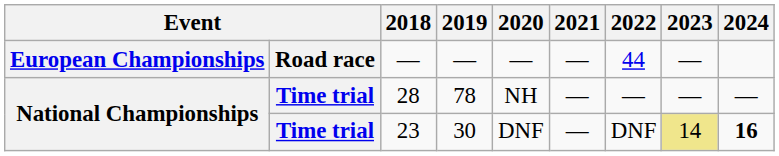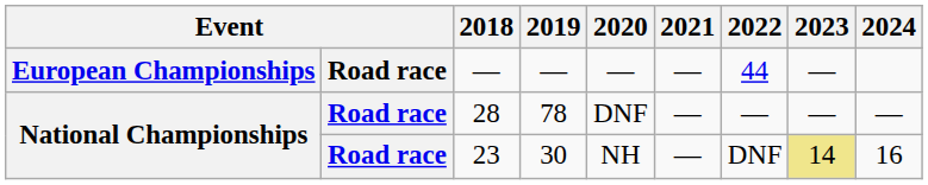28 | column 2: Time trial -> Road race
28 | 2020: NH -> DNF
23 | column 2: Time trial -> Road race
23 | 2020: DNF -> NH
23 | 2024: bold -> normal
